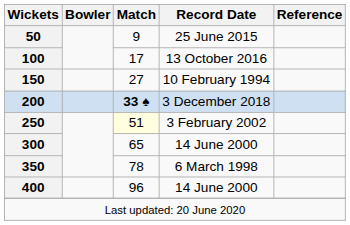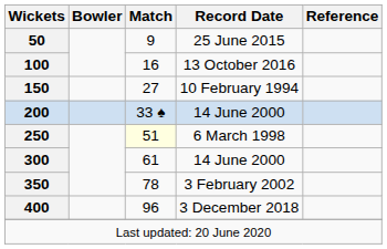100 | Match: 17 -> 16
200 | Match: bold -> normal
200 | Record Date: 3 December 2018 -> 14 June 2000
250 | Record Date: 3 February 2002 -> 6 March 1998
300 | Match: 65 -> 61
350 | Record Date: 6 March 1998 -> 3 February 2002
400 | Record Date: 14 June 2000 -> 3 December 2018
